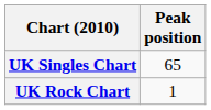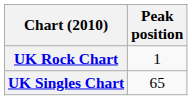rows swapped: UK Singles Chart <-> UK Rock Chart
